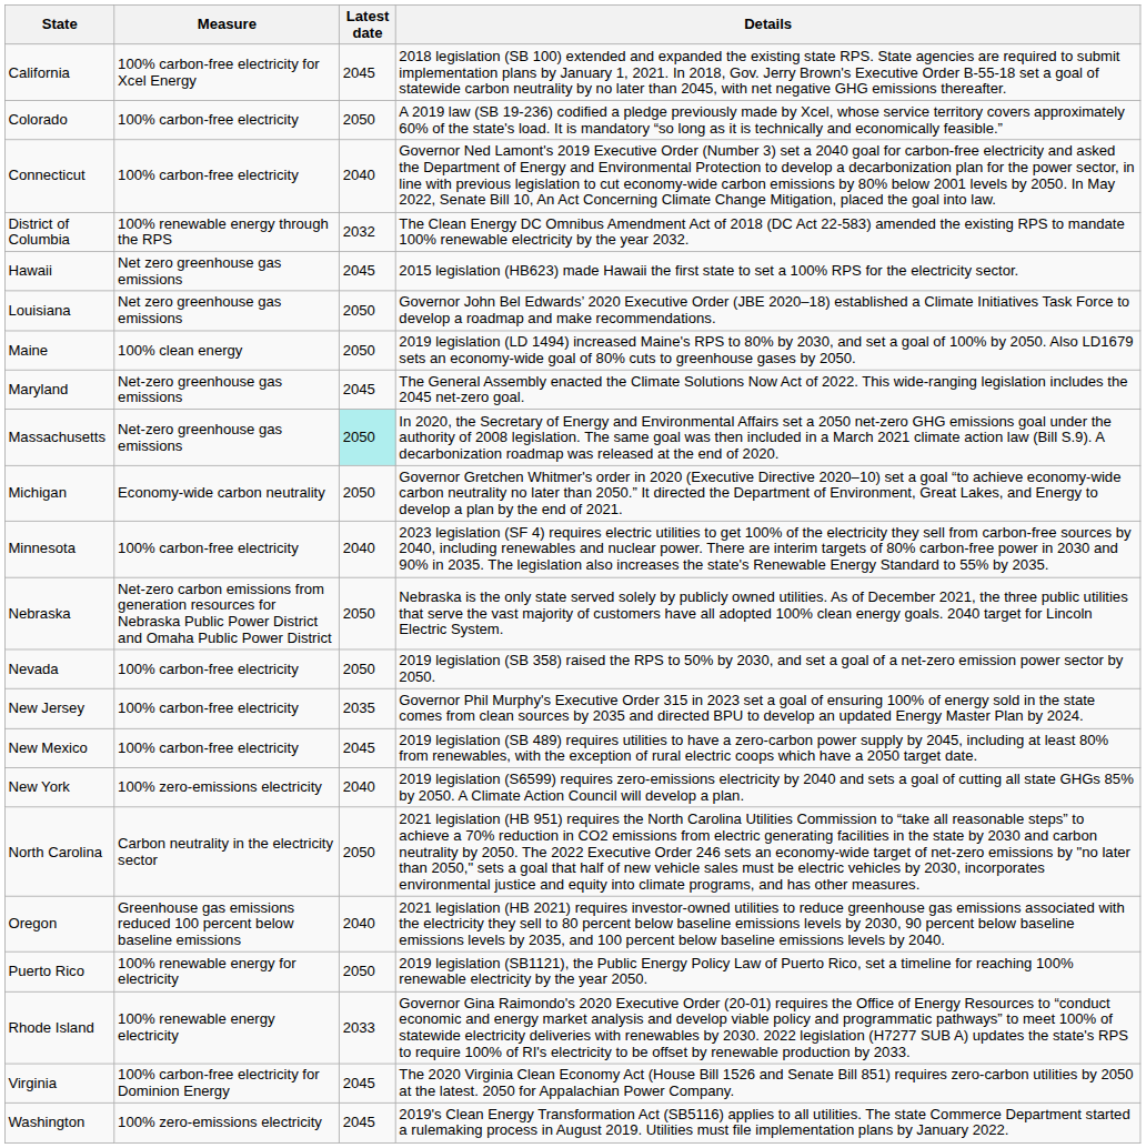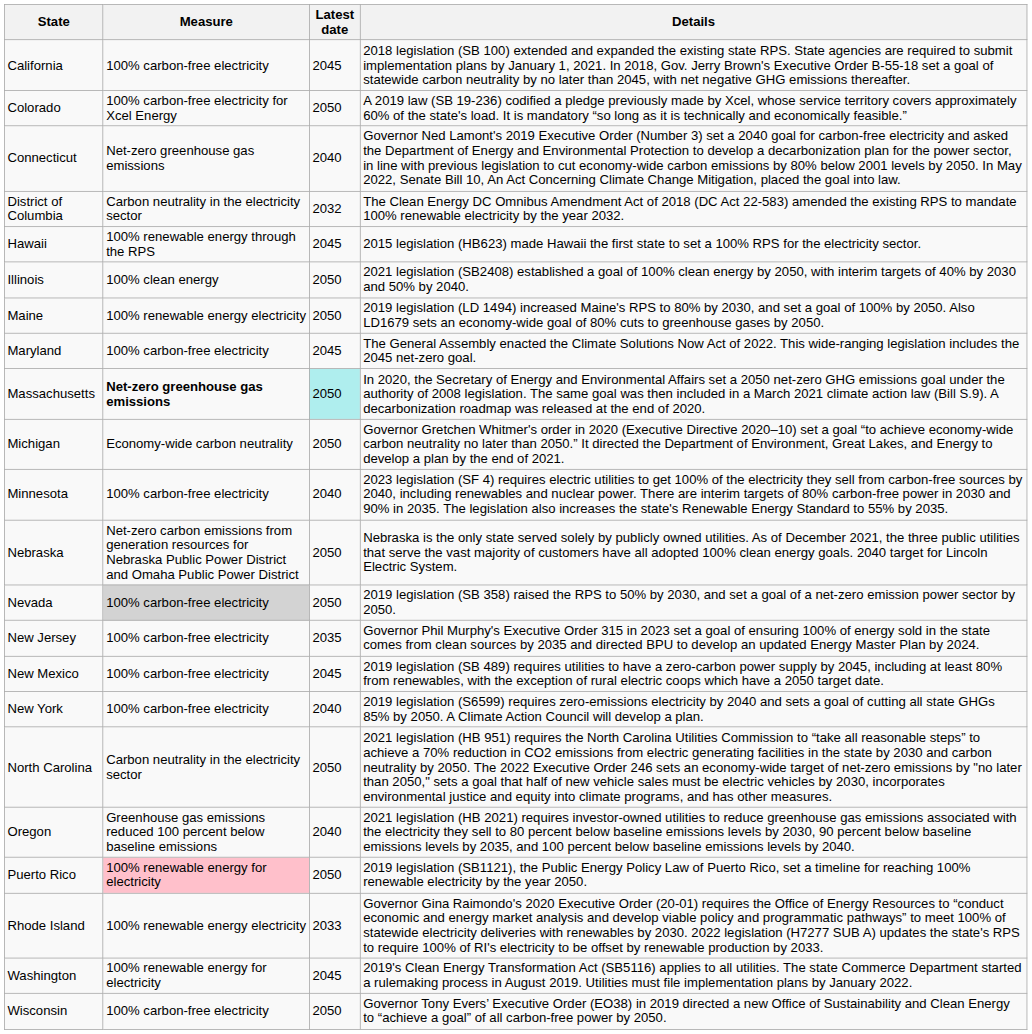California | Measure: 100% carbon-free electricity for Xcel Energy -> 100% carbon-free electricity
Colorado | Measure: 100% carbon-free electricity -> 100% carbon-free electricity for Xcel Energy
Connecticut | Measure: 100% carbon-free electricity -> Net-zero greenhouse gas emissions
District of Columbia | Measure: 100% renewable energy through the RPS -> Carbon neutrality in the electricity sector
Hawaii | Measure: Net zero greenhouse gas emissions -> 100% renewable energy through the RPS
+ row: Illinois | 100% clean energy | 2050 | 2021 legislation (SB2408) established a goal of 100% clean energy by 2050, with interim targets of 40% by 2030 and 50% by 2040.
- row: Louisiana | Net zero greenhouse gas emissions | 2050 | Governor John Bel Edwards’ 2020 Executive Order (JBE 2020–18) established a Climate Initiatives Task Force to develop a roadmap and make recommendations.
Maine | Measure: 100% clean energy -> 100% renewable energy electricity
Maryland | Measure: Net-zero greenhouse gas emissions -> 100% carbon-free electricity
Massachusetts | Measure: normal -> bold
Nevada | Measure: no background -> lightgrey background
New York | Measure: 100% zero-emissions electricity -> 100% carbon-free electricity
Puerto Rico | Measure: no background -> pink background
- row: Virginia | 100% carbon-free electricity for Dominion Energy | 2045 | The 2020 Virginia Clean Economy Act (House Bill 1526 and Senate Bill 851) requires zero-carbon utilities by 2050 at the latest. 2050 for Appalachian Power Company.
Washington | Measure: 100% zero-emissions electricity -> 100% renewable energy for electricity
+ row: Wisconsin | 100% carbon-free electricity | 2050 | Governor Tony Evers’ Executive Order (EO38) in 2019 directed a new Office of Sustainability and Clean Energy to “achieve a goal” of all carbon-free power by 2050.
